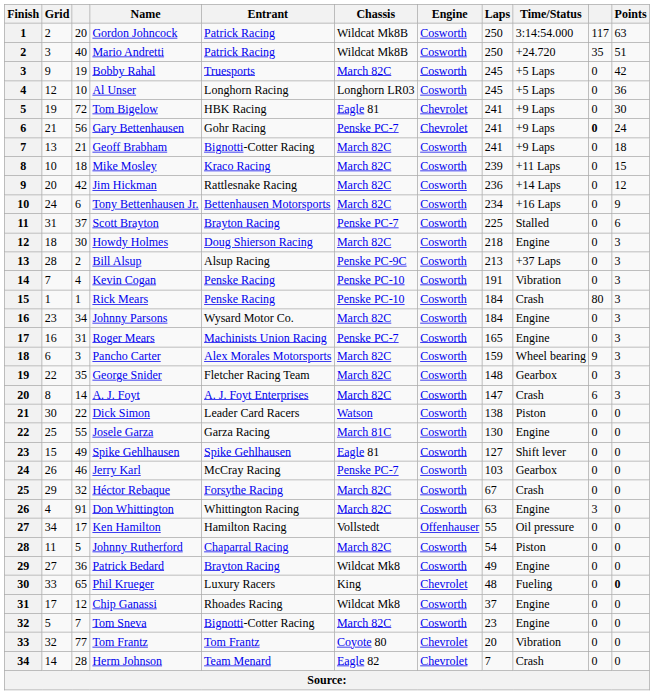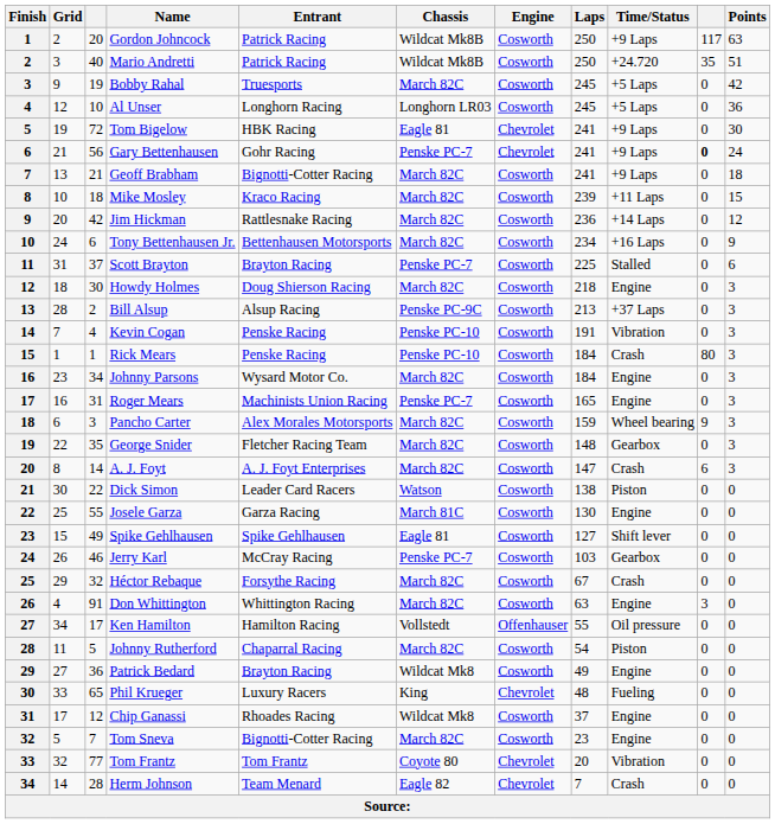Gordon Johncock | Time/Status: 3:14:54.000 -> +9 Laps
Phil Krueger | Points: bold -> normal
